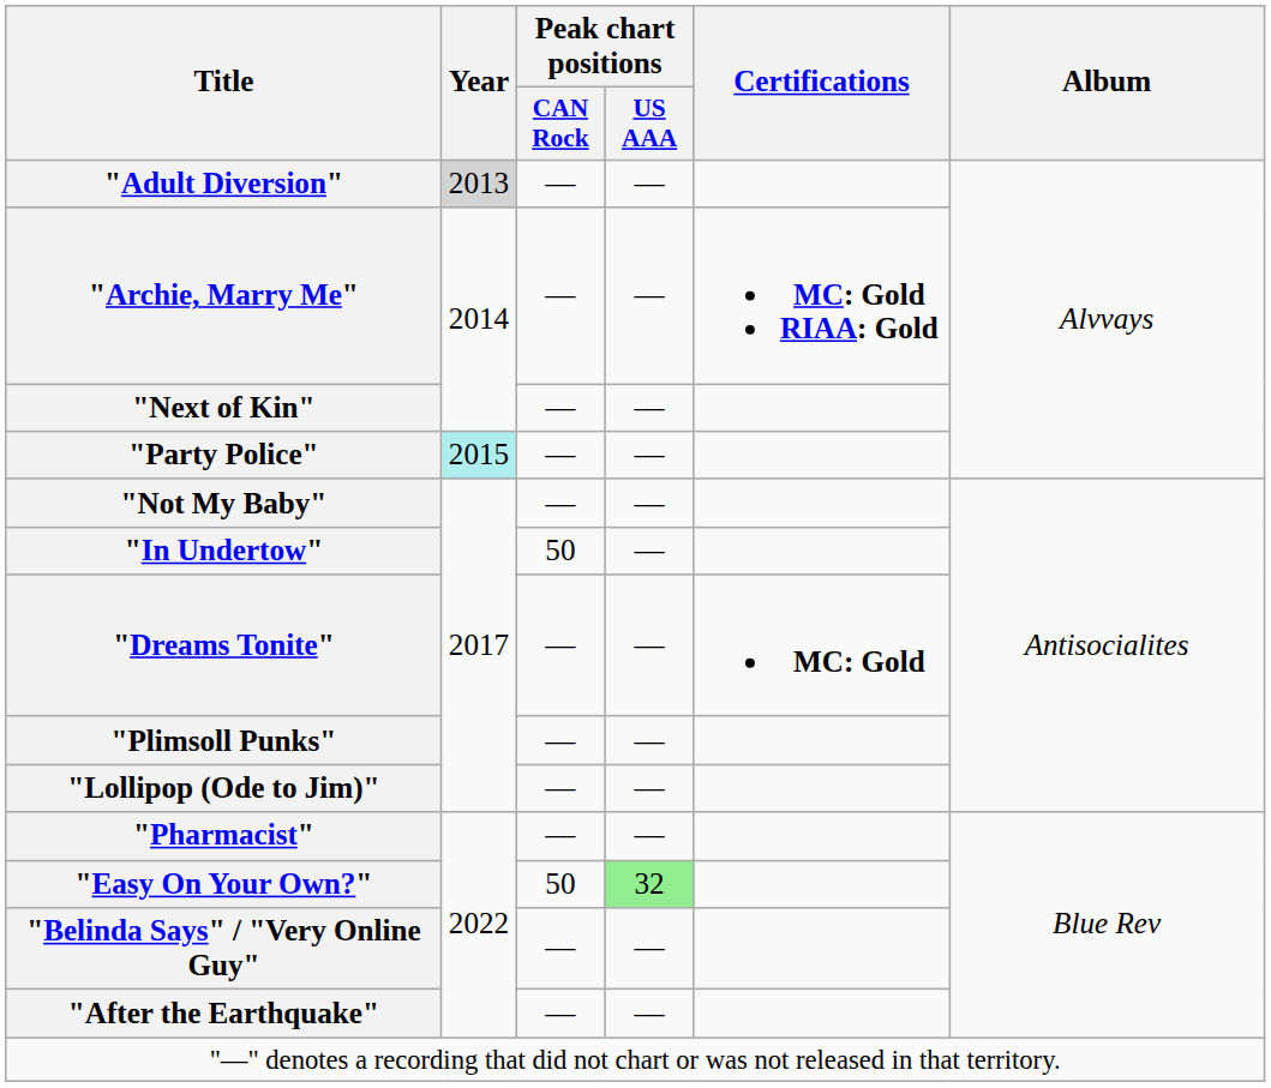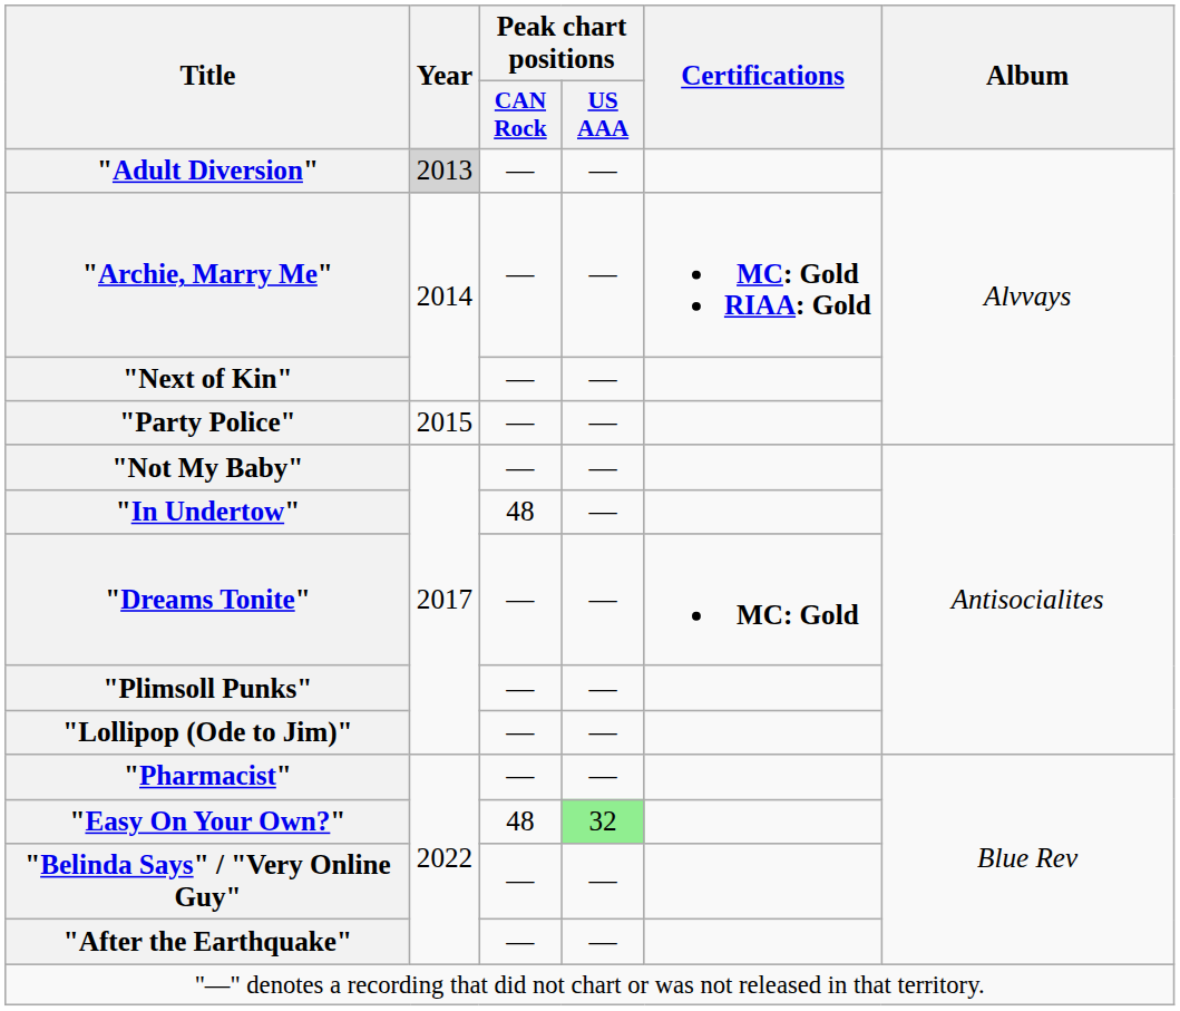"Party Police" | Year: paleturquoise background -> no background
"In Undertow" | Peak chart positions / CAN Rock: 50 -> 48
"Easy On Your Own?" | Peak chart positions / CAN Rock: 50 -> 48
